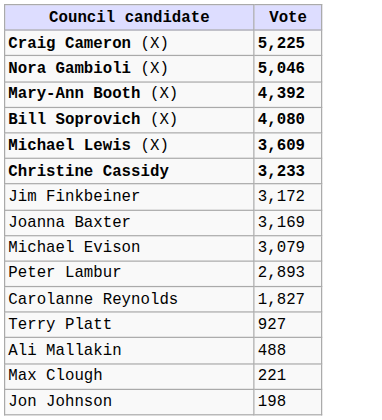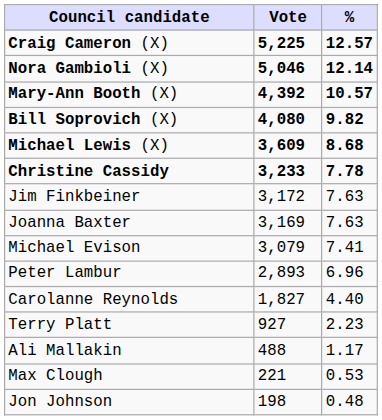+ column: % | 12.57 | 12.14 | 10.57 | 9.82 | 8.68 | 7.78 | 7.63 | 7.63 | 7.41 | 6.96 | 4.40 | 2.23 | 1.17 | 0.53 | 0.48
